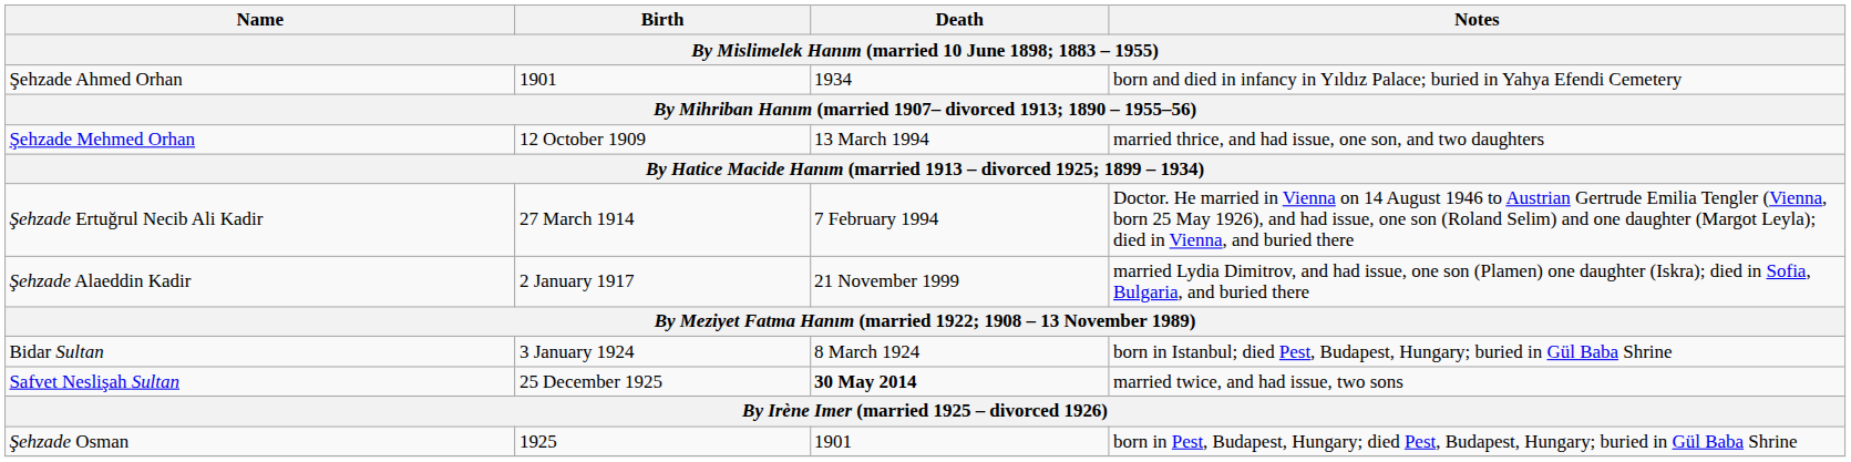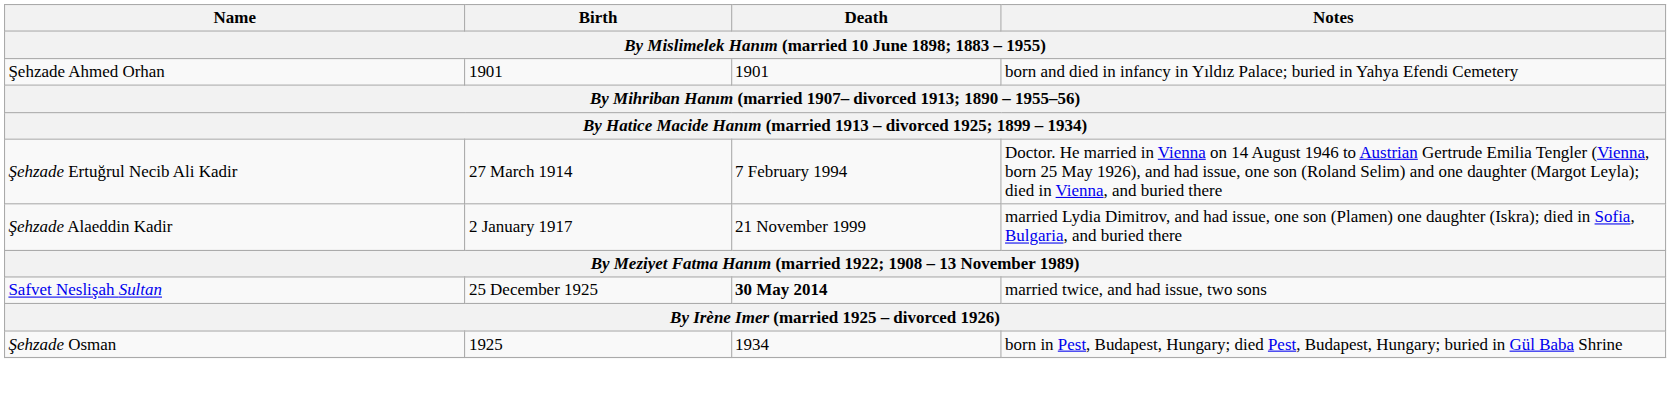Şehzade Ahmed Orhan | Death: 1934 -> 1901
- row: Şehzade Mehmed Orhan | 12 October 1909 | 13 March 1994 | married thrice, and had issue, one son, and two daughters
- row: Bidar Sultan | 3 January 1924 | 8 March 1924 | born in Istanbul; died Pest, Budapest, Hungary; buried in Gül Baba Shrine
Şehzade Osman | Death: 1901 -> 1934
